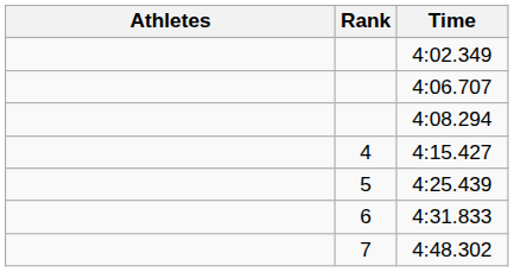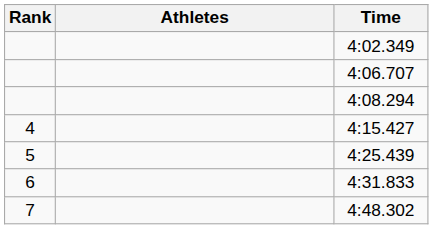columns swapped: Rank <-> Athletes
